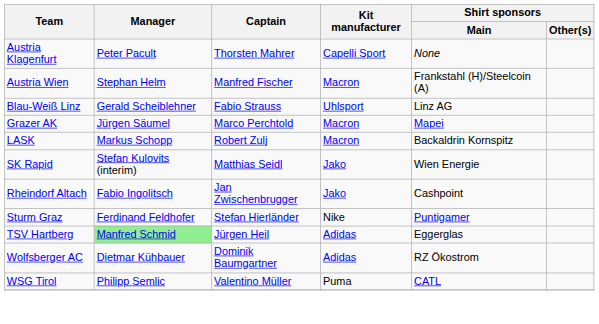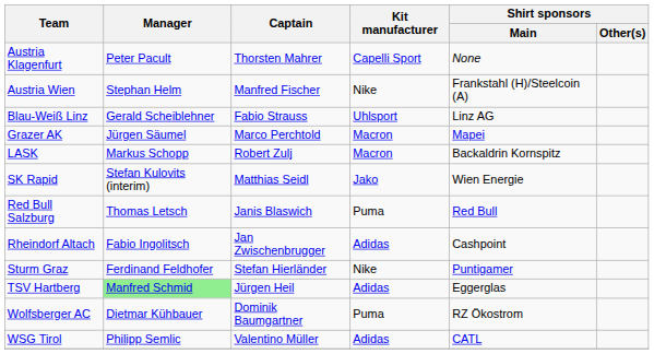Austria Wien | Kit manufacturer: Macron -> Nike
+ row: Red Bull Salzburg | Thomas Letsch | Janis Blaswich | Puma | Red Bull
Rheindorf Altach | Kit manufacturer: Jako -> Adidas
Wolfsberger AC | Kit manufacturer: Adidas -> Puma
WSG Tirol | Kit manufacturer: Puma -> Adidas
